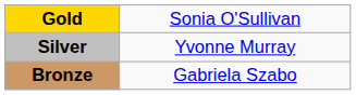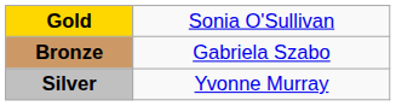rows swapped: Silver <-> Bronze
